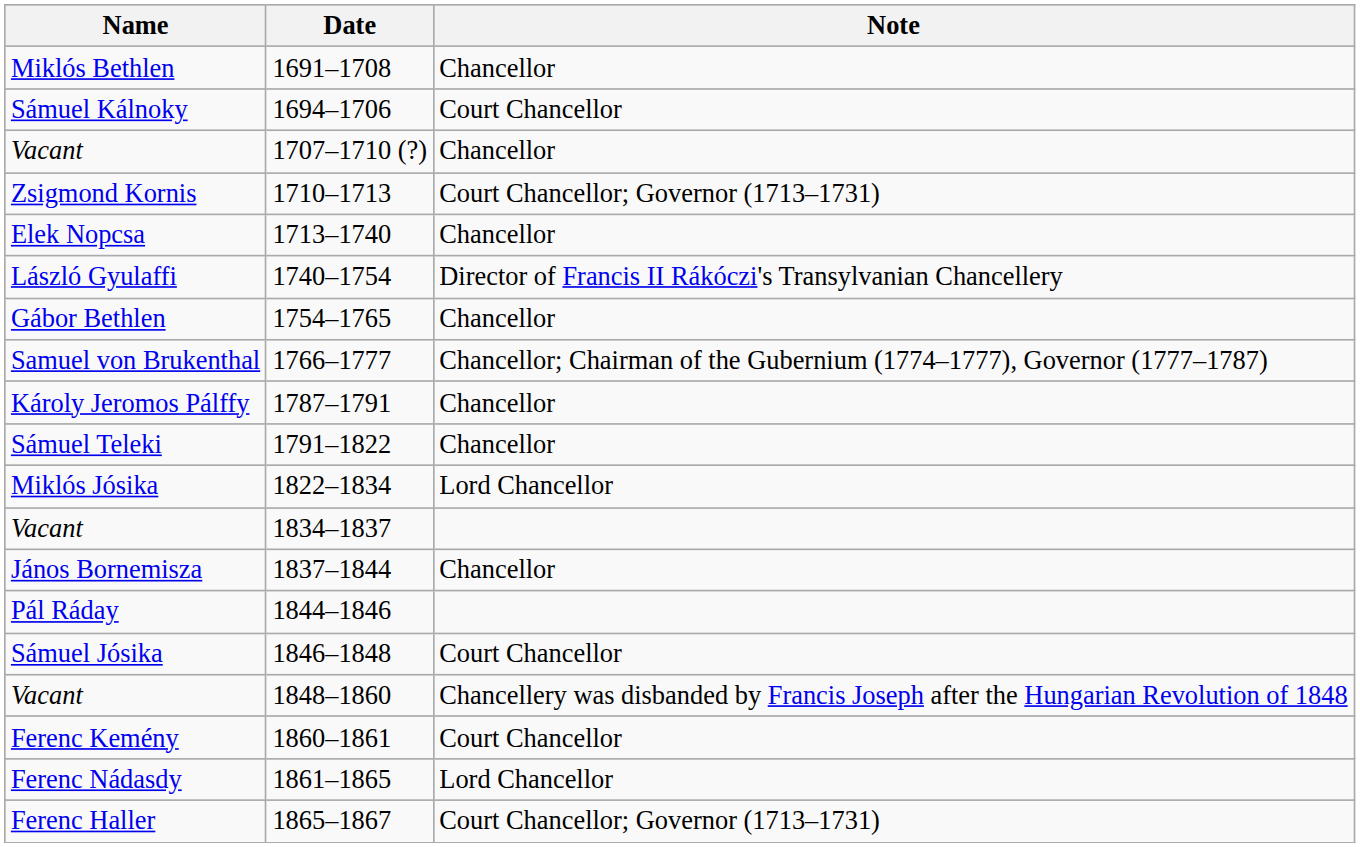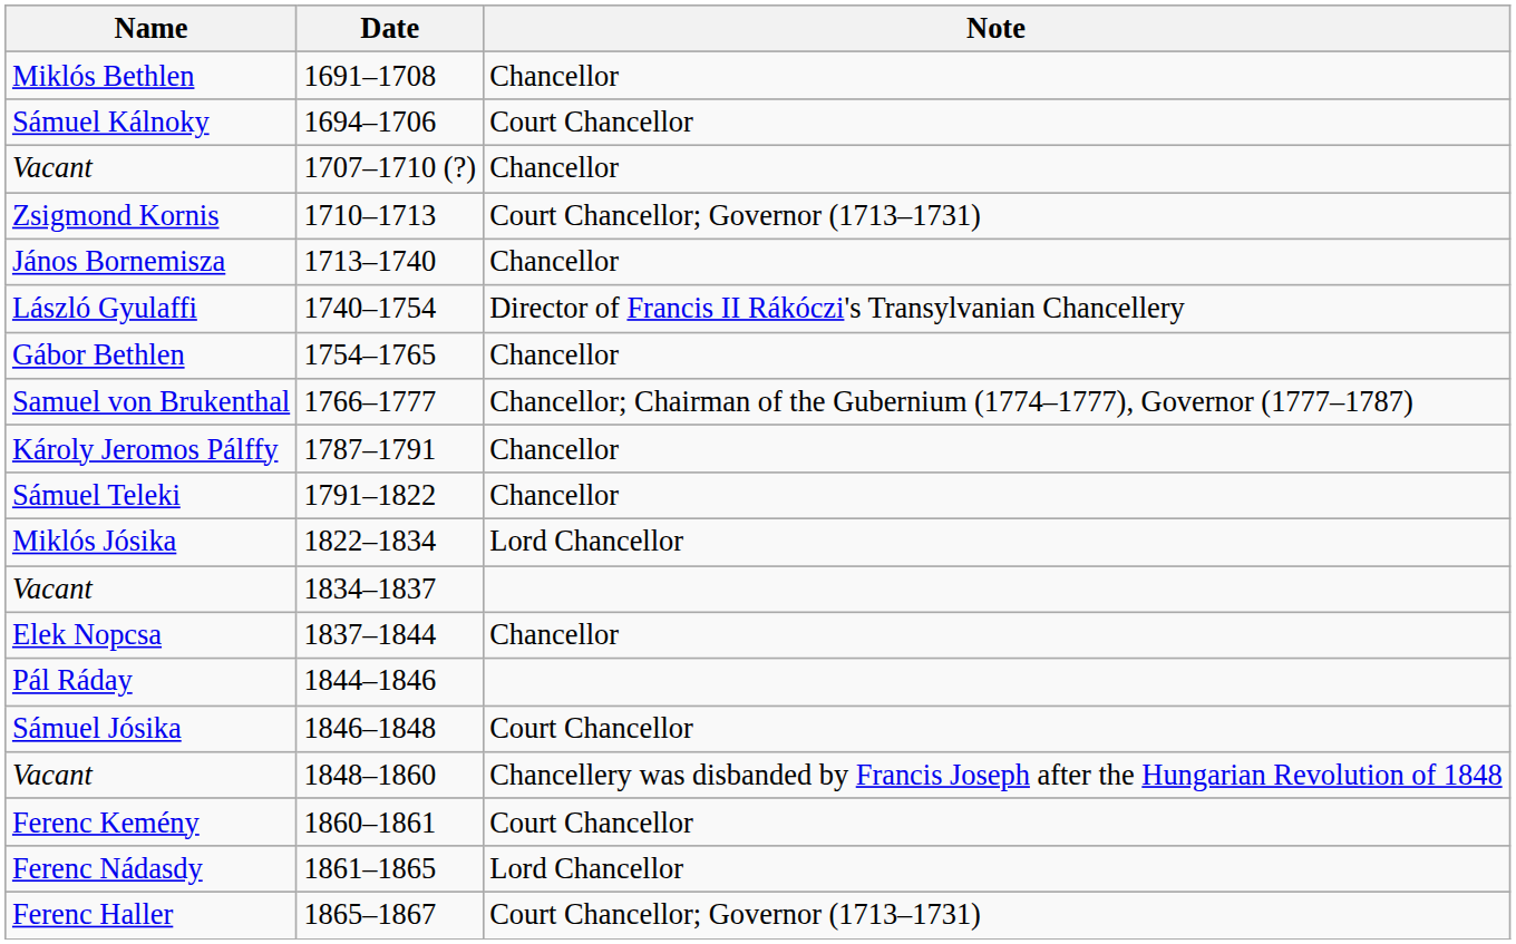1713–1740 | Name: Elek Nopcsa -> János Bornemisza
1837–1844 | Name: János Bornemisza -> Elek Nopcsa
